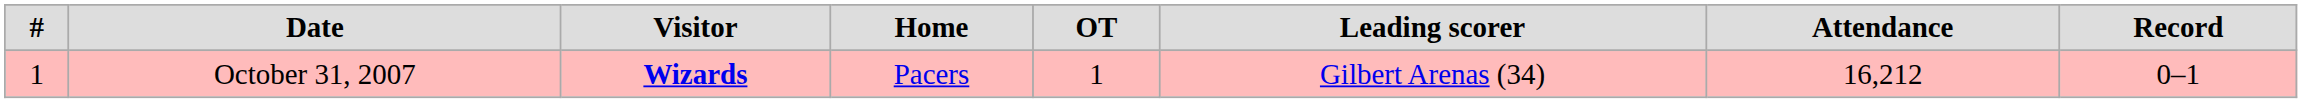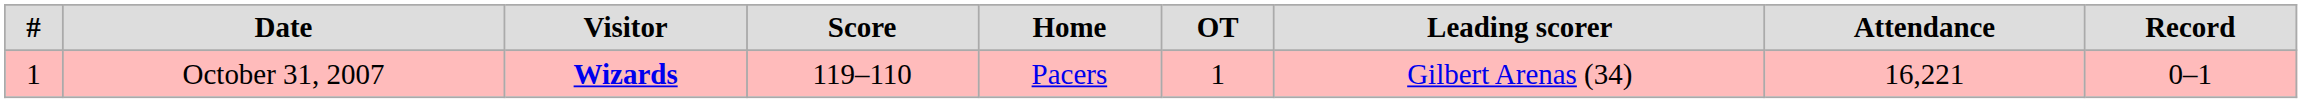+ column: Score | 119–110
October 31, 2007 | Attendance: 16,212 -> 16,221
